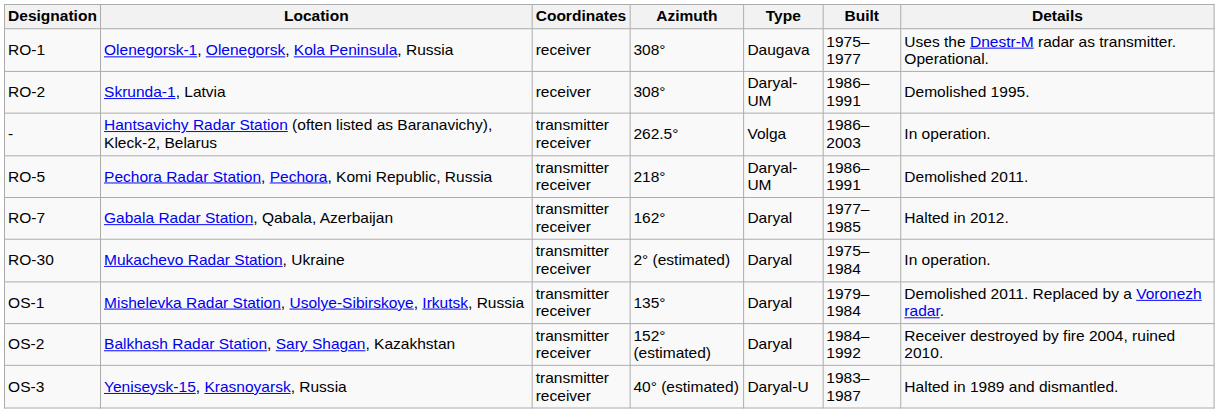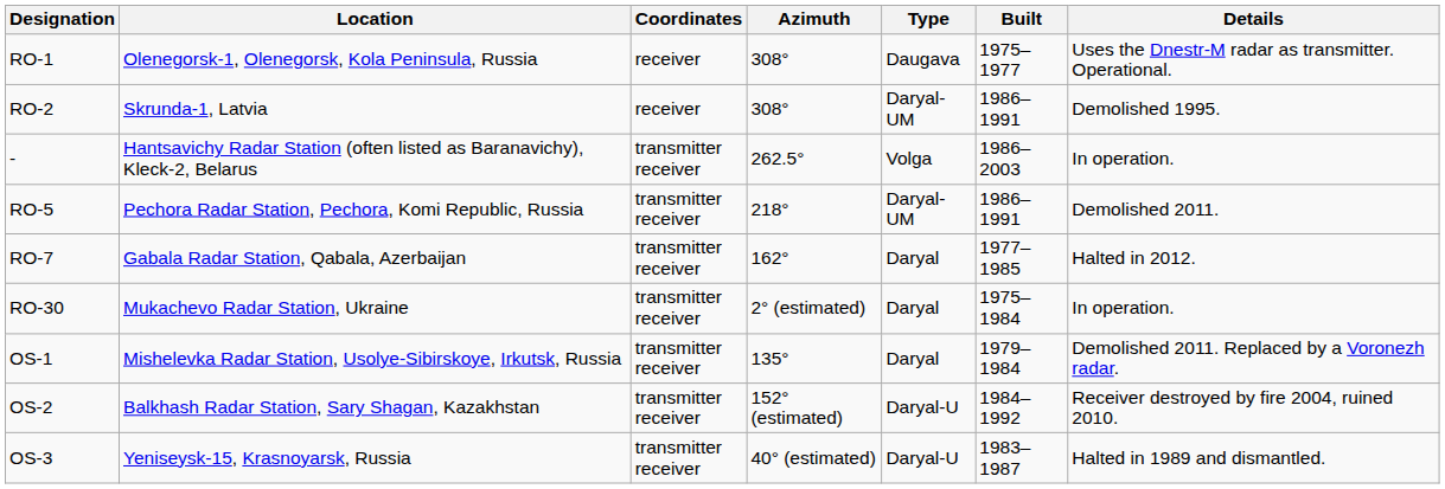OS-2 | Type: Daryal -> Daryal-U
